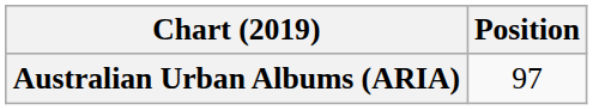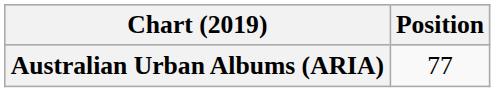Australian Urban Albums (ARIA) | Position: 97 -> 77
